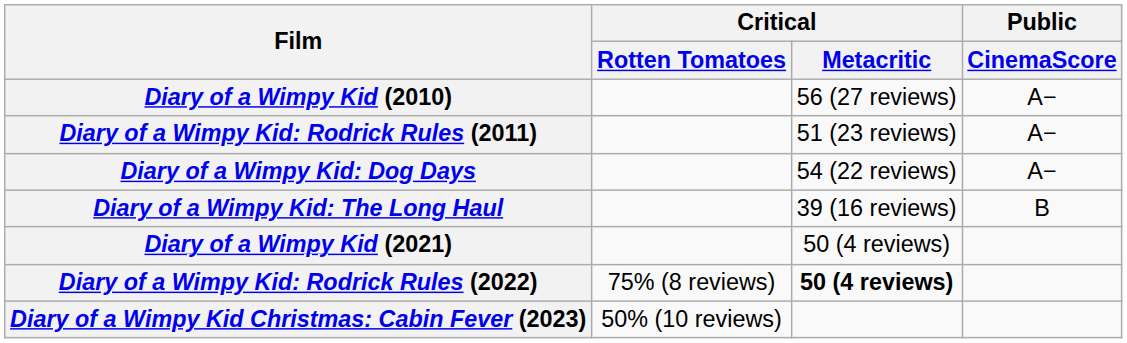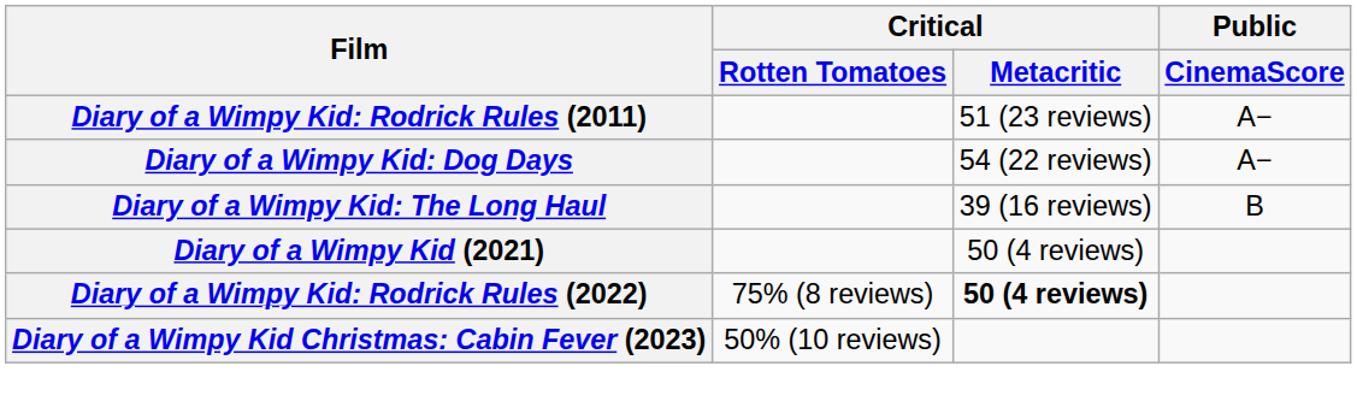- row: Diary of a Wimpy Kid (2010) | 56 (27 reviews) | A−
